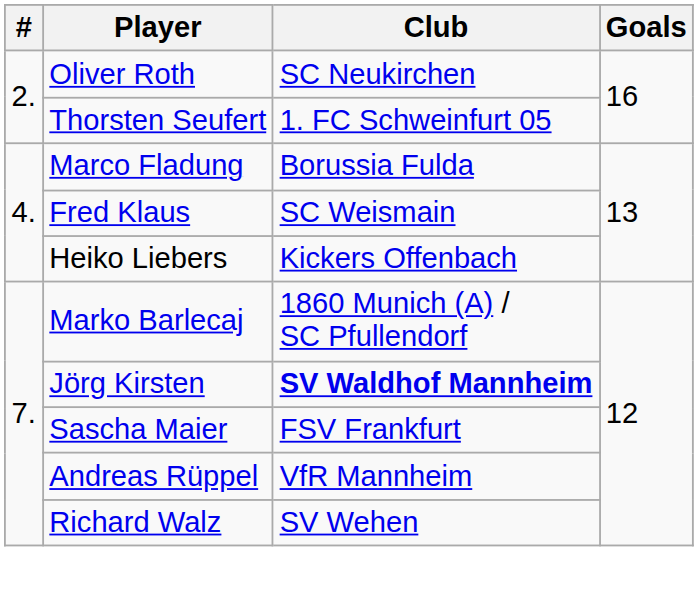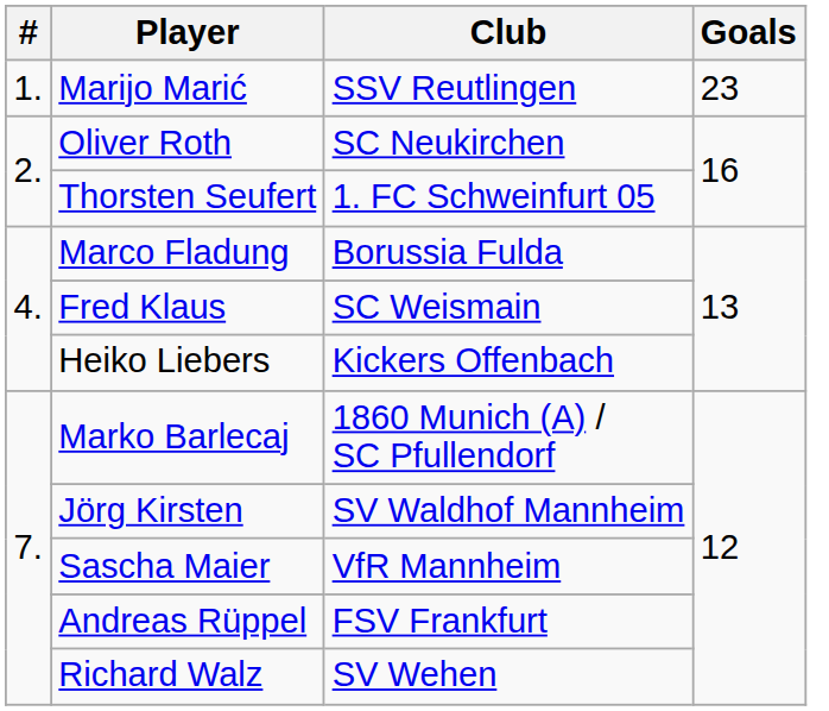+ row: 1. | Marijo Marić | SSV Reutlingen | 23
Jörg Kirsten | Club: bold -> normal
Sascha Maier | Club: FSV Frankfurt -> VfR Mannheim
Andreas Rüppel | Club: VfR Mannheim -> FSV Frankfurt
